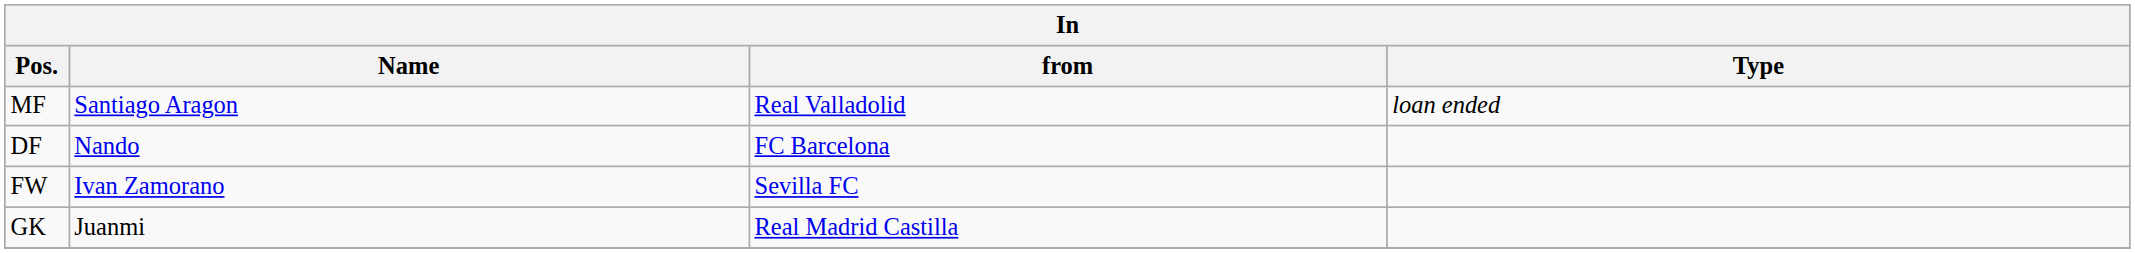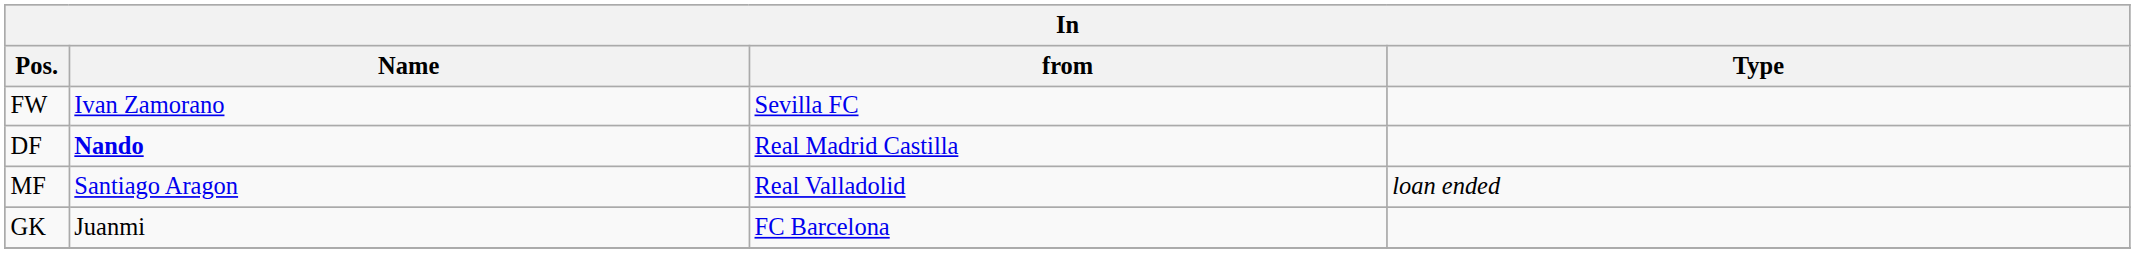rows swapped: FW <-> MF
DF | Name: normal -> bold
DF | from: FC Barcelona -> Real Madrid Castilla
GK | from: Real Madrid Castilla -> FC Barcelona
